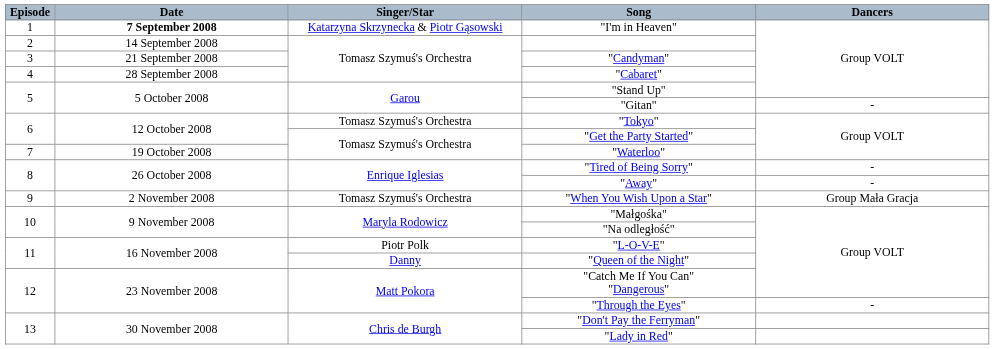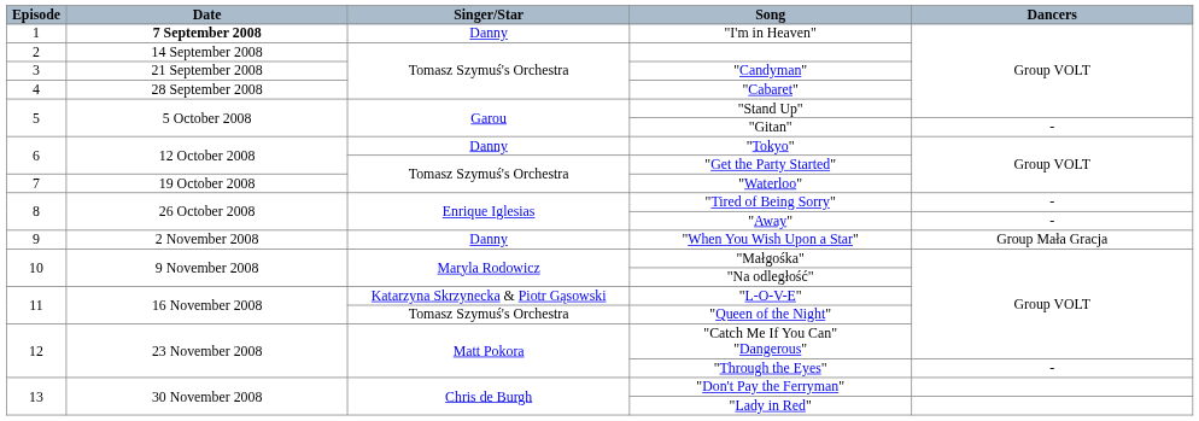"I'm in Heaven" | Singer/Star: Katarzyna Skrzynecka & Piotr Gąsowski -> Danny
"Tokyo" | Singer/Star: Tomasz Szymuś's Orchestra -> Danny
"When You Wish Upon a Star" | Singer/Star: Tomasz Szymuś's Orchestra -> Danny
"L-O-V-E" | Singer/Star: Piotr Polk -> Katarzyna Skrzynecka & Piotr Gąsowski
"Queen of the Night" | Singer/Star: Danny -> Tomasz Szymuś's Orchestra
